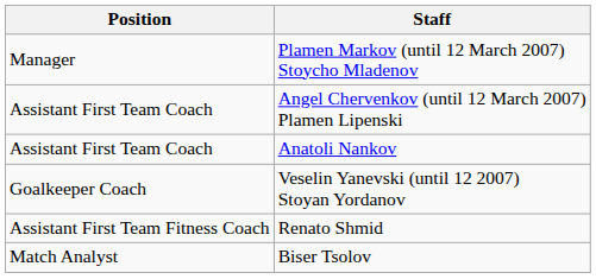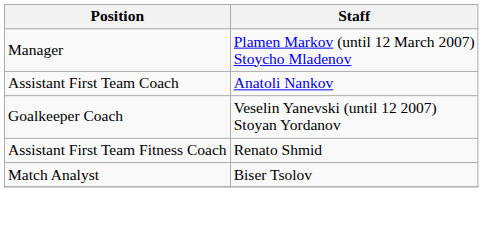- row: Assistant First Team Coach | Angel Chervenkov (until 12 March 2007) Plamen Lipenski
